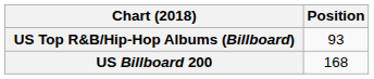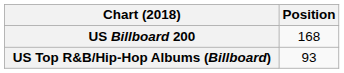rows swapped: US Billboard 200 <-> US Top R&B/Hip-Hop Albums (Billboard)
